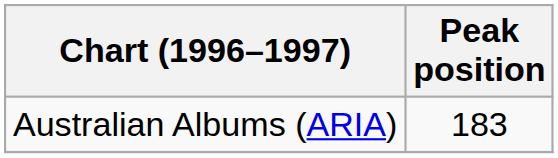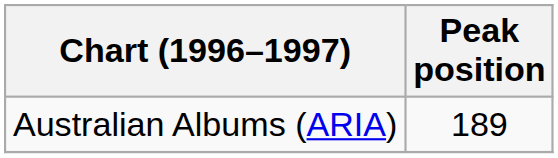Australian Albums (ARIA) | Peak position: 183 -> 189
